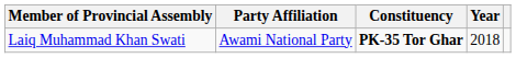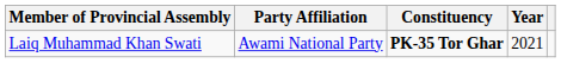Laiq Muhammad Khan Swati | Year: 2018 -> 2021
